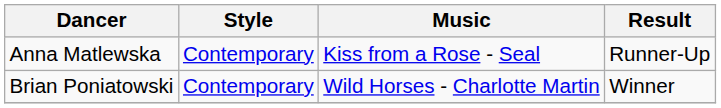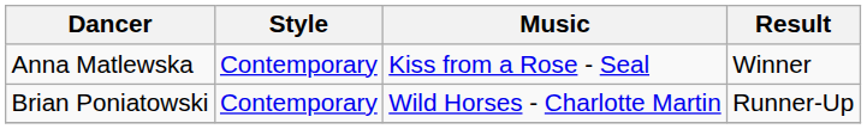Anna Matlewska | Result: Runner-Up -> Winner
Brian Poniatowski | Result: Winner -> Runner-Up
